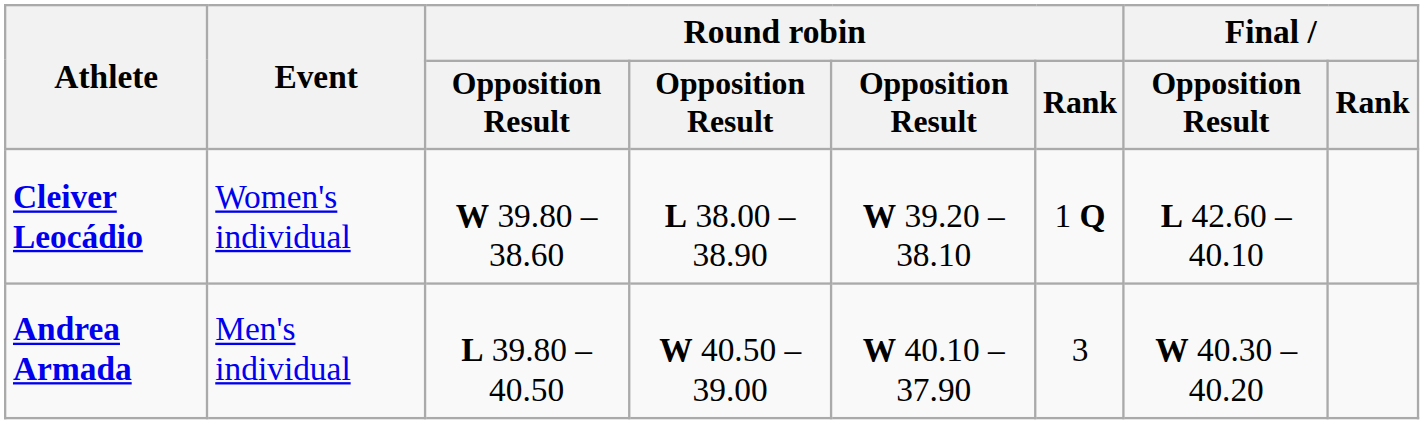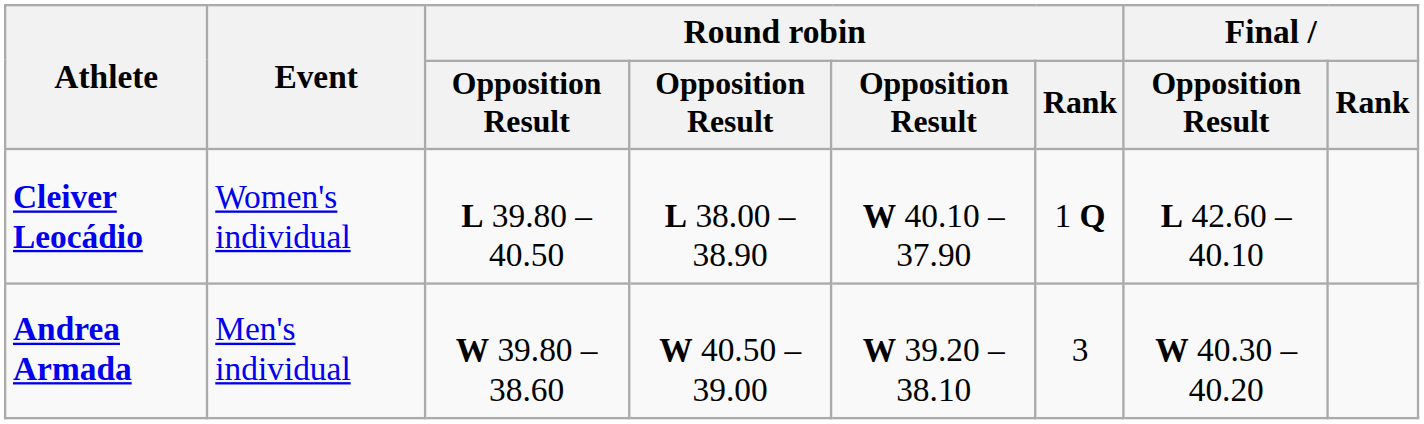Cleiver Leocádio | column 3: W 39.80 – 38.60 -> L 39.80 – 40.50
Cleiver Leocádio | column 5: W 39.20 – 38.10 -> W 40.10 – 37.90
Andrea Armada | column 3: L 39.80 – 40.50 -> W 39.80 – 38.60
Andrea Armada | column 5: W 40.10 – 37.90 -> W 39.20 – 38.10
